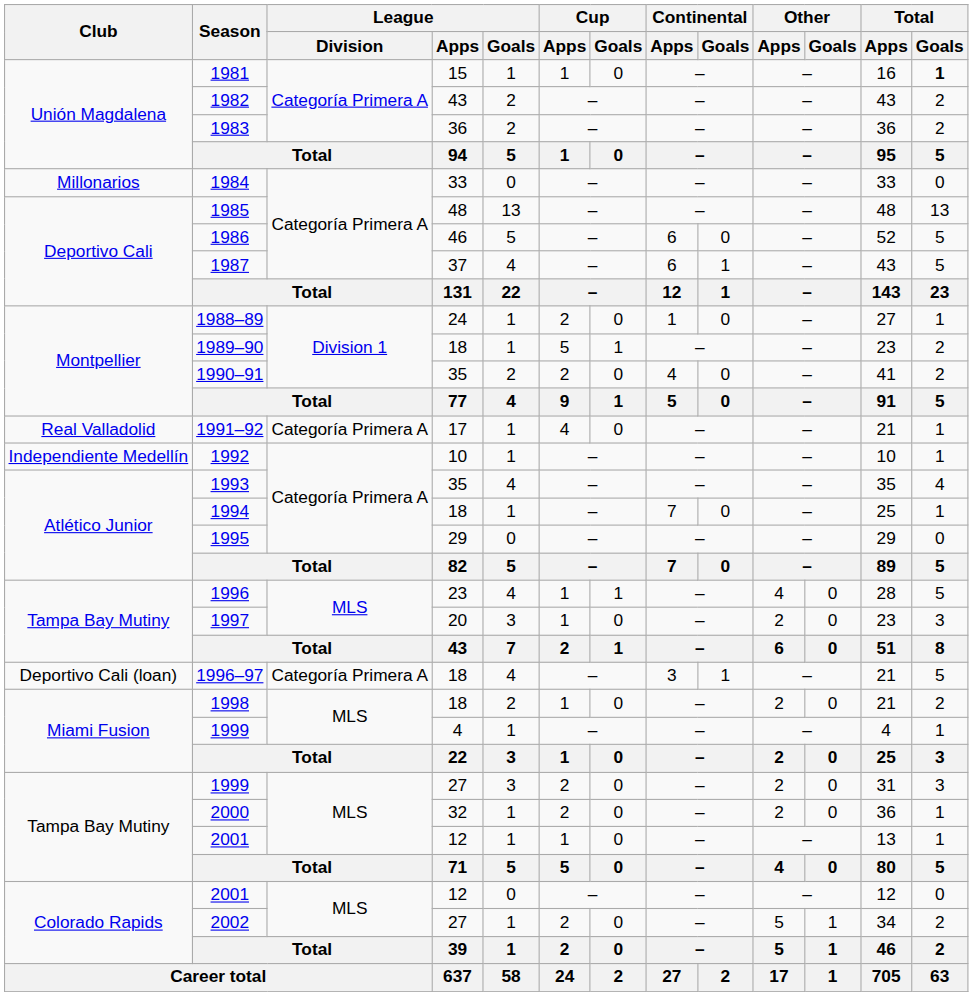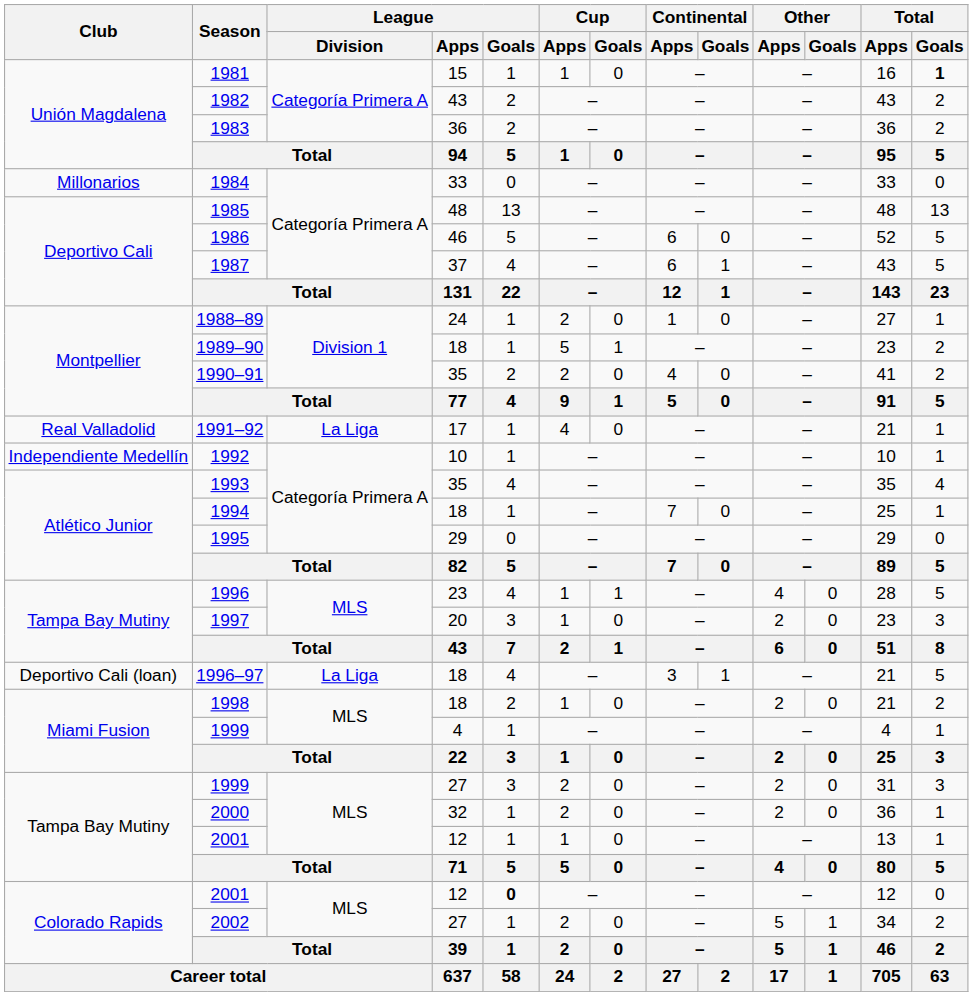1991–92 | League / Division: Categoría Primera A -> La Liga
1996–97 | League / Division: Categoría Primera A -> La Liga
Colorado Rapids / 2001 | League / Goals: normal -> bold
